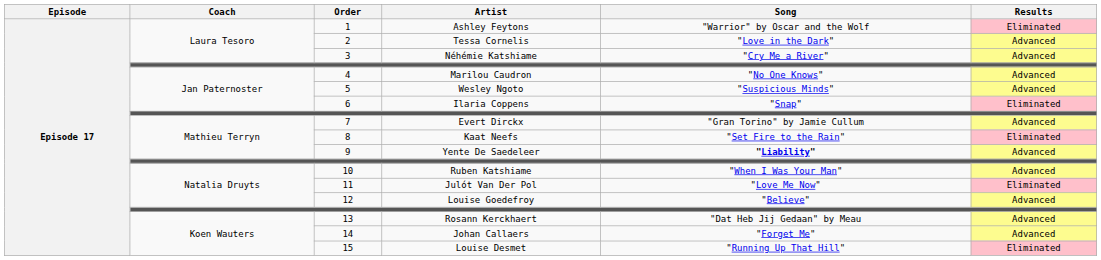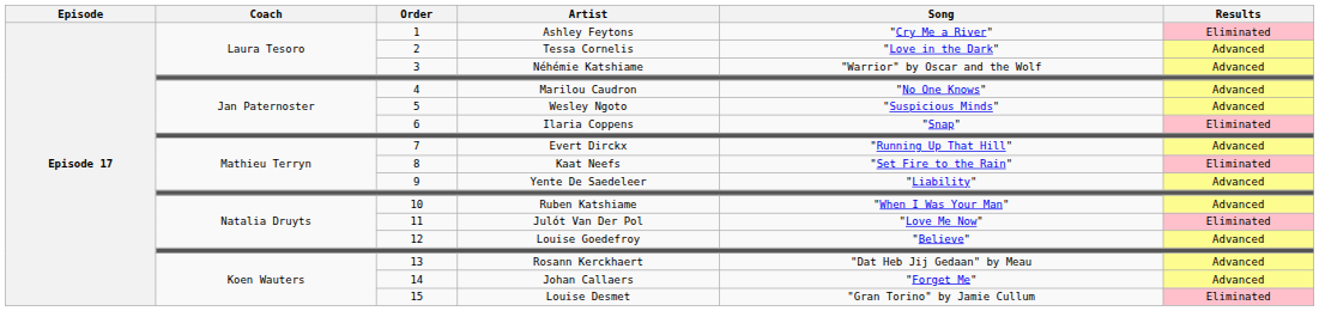1 | Song: "Warrior" by Oscar and the Wolf -> "Cry Me a River"
3 | Song: "Cry Me a River" -> "Warrior" by Oscar and the Wolf
7 | Song: "Gran Torino" by Jamie Cullum -> "Running Up That Hill"
9 | Song: bold -> normal
15 | Song: "Running Up That Hill" -> "Gran Torino" by Jamie Cullum
